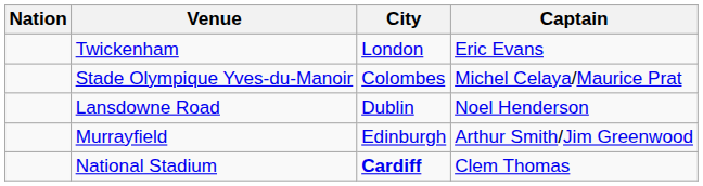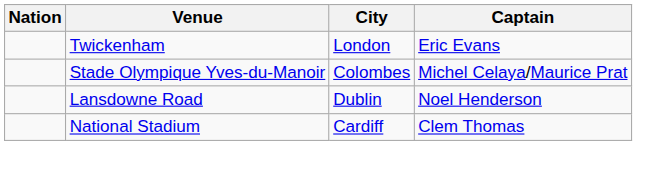- row: Murrayfield | Edinburgh | Arthur Smith/Jim Greenwood
National Stadium | City: bold -> normal
